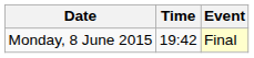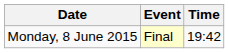columns swapped: Time <-> Event
